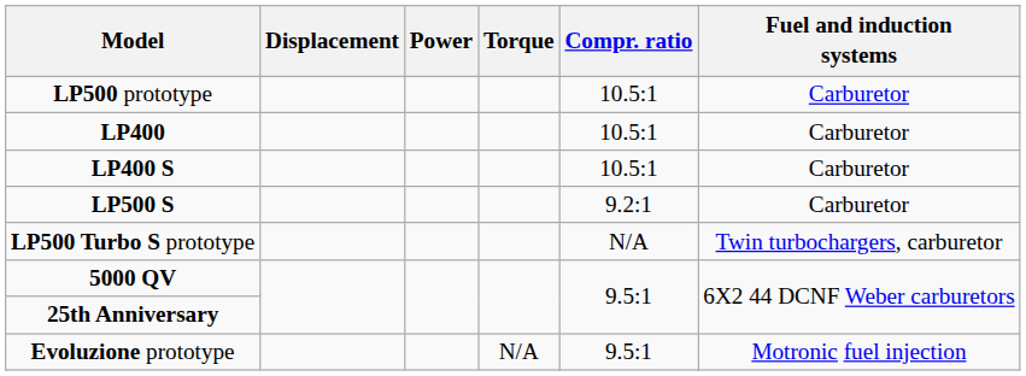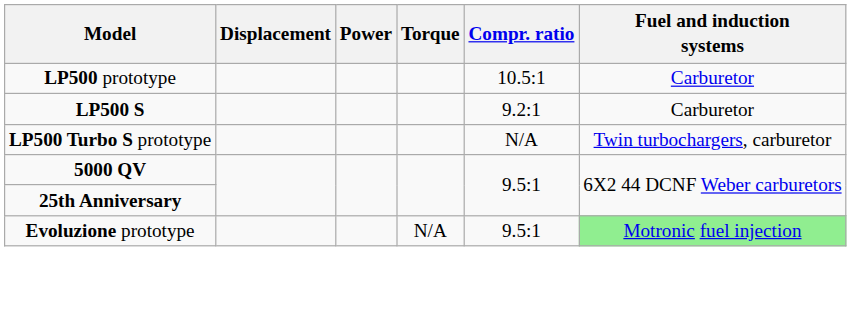- row: LP400 | 10.5:1 | Carburetor
- row: LP400 S | 10.5:1 | Carburetor
Evoluzione prototype | Fuel and induction systems: no background -> lightgreen background
